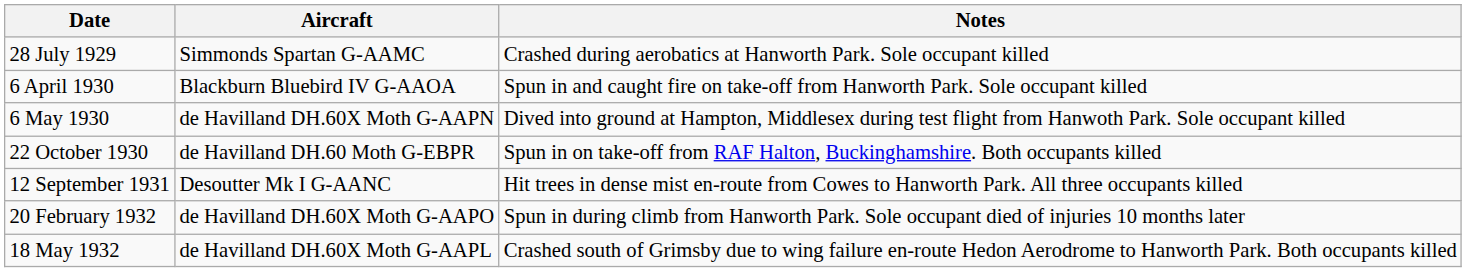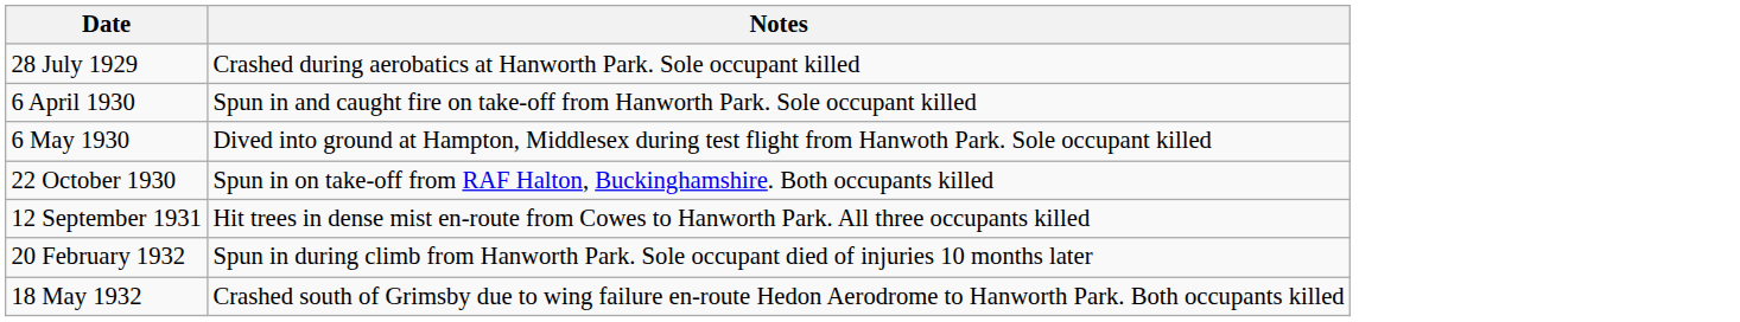- column: Aircraft | Simmonds Spartan G-AAMC | Blackburn Bluebird IV G-AAOA | de Havilland DH.60X Moth G-AAPN | de Havilland DH.60 Moth G-EBPR | Desoutter Mk I G-AANC | de Havilland DH.60X Moth G-AAPO | de Havilland DH.60X Moth G-AAPL
